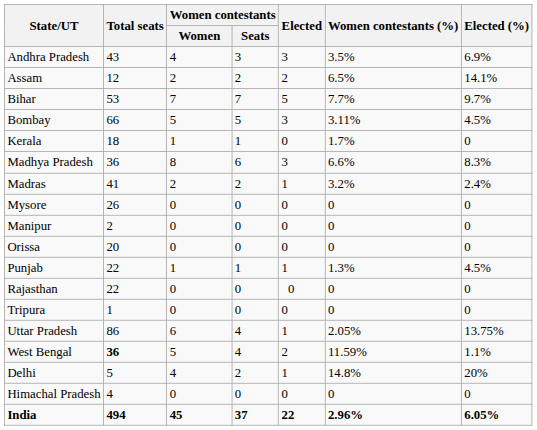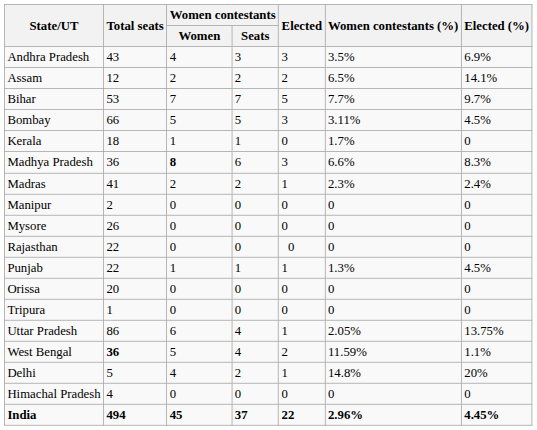Madhya Pradesh | Women contestants / Women: normal -> bold
Madras | Women contestants (%): 3.2% -> 2.3%
rows swapped: Mysore <-> Manipur
rows swapped: Orissa <-> Rajasthan
India | Elected (%): 6.05% -> 4.45%
